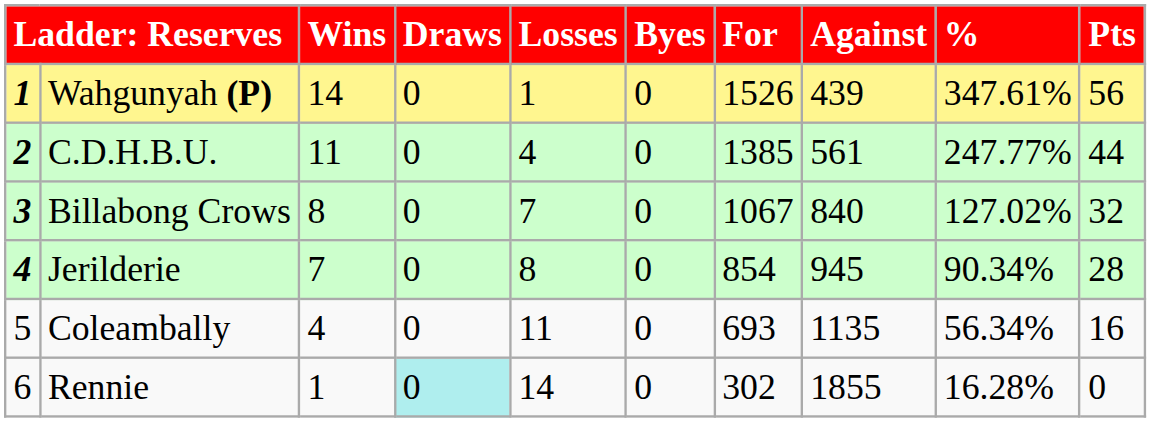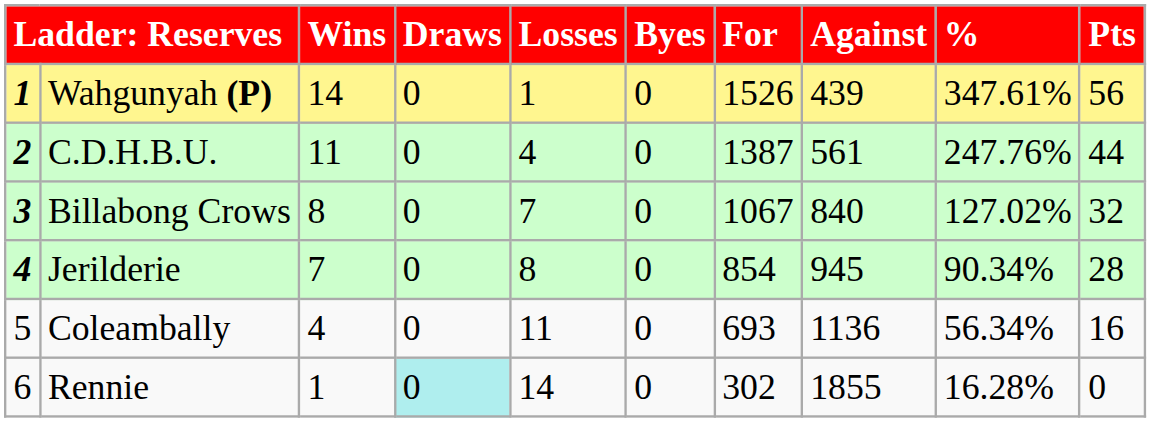C.D.H.B.U. | For: 1385 -> 1387
C.D.H.B.U. | %: 247.77% -> 247.76%
Coleambally | Against: 1135 -> 1136
